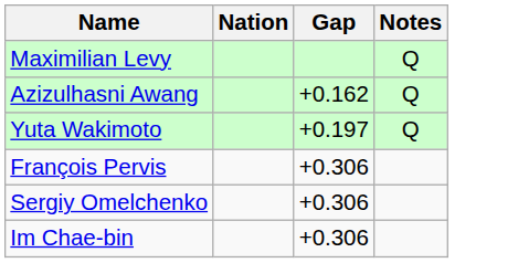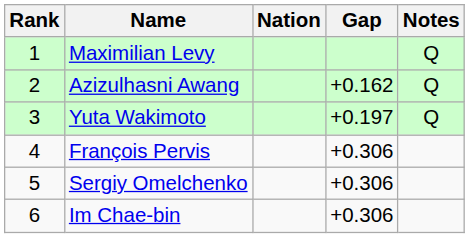+ column: Rank | 1 | 2 | 3 | 4 | 5 | 6
